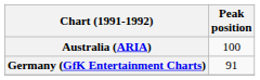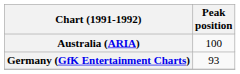Germany (GfK Entertainment Charts) | Peak position: 91 -> 93
